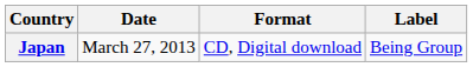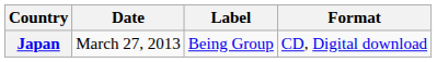columns swapped: Format <-> Label
